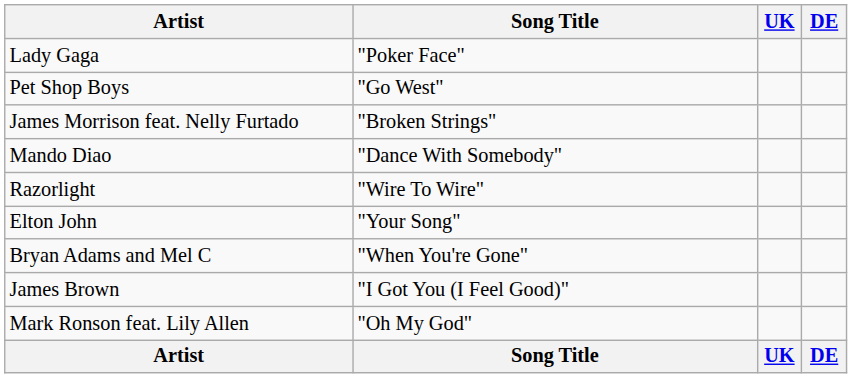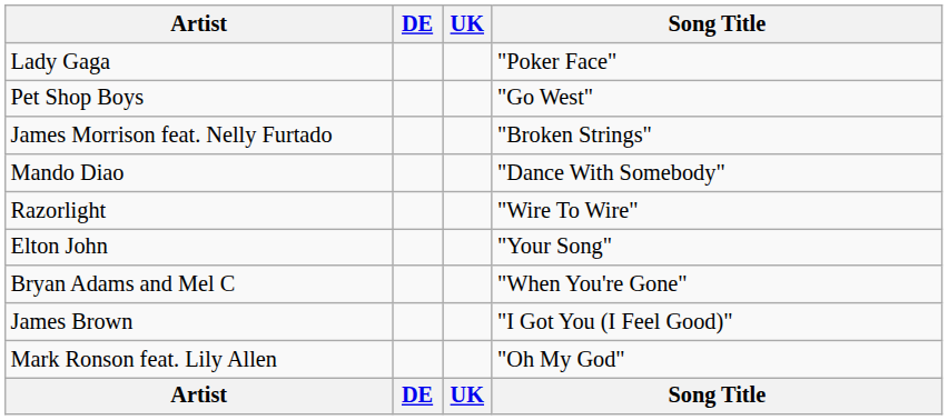columns swapped: Song Title <-> DE
